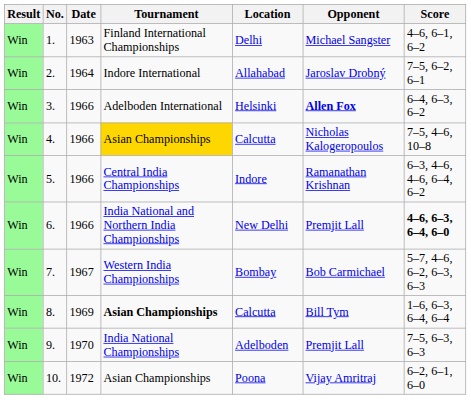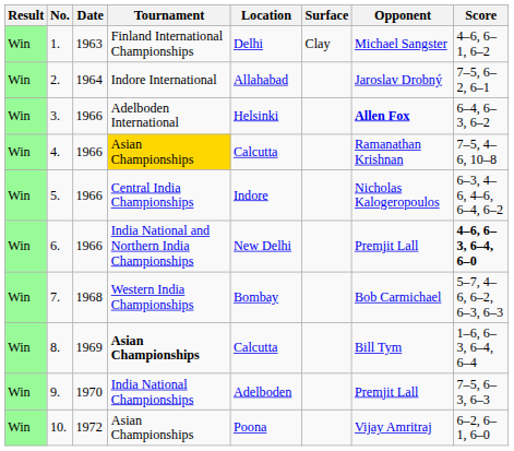+ column: Surface | Clay
4. | Opponent: Nicholas Kalogeropoulos -> Ramanathan Krishnan
5. | Opponent: Ramanathan Krishnan -> Nicholas Kalogeropoulos
7. | Date: 1967 -> 1968
